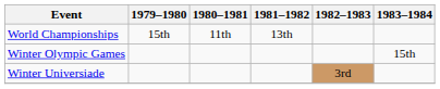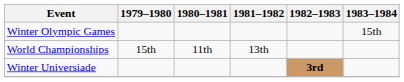rows swapped: Winter Olympic Games <-> World Championships
Winter Universiade | 1982–1983: normal -> bold
